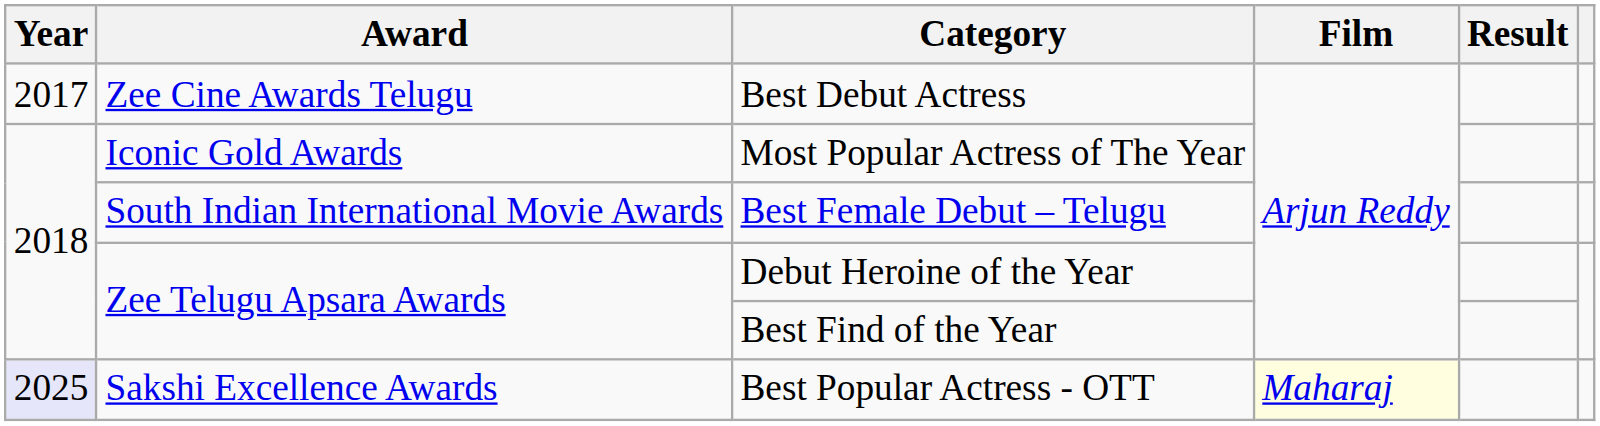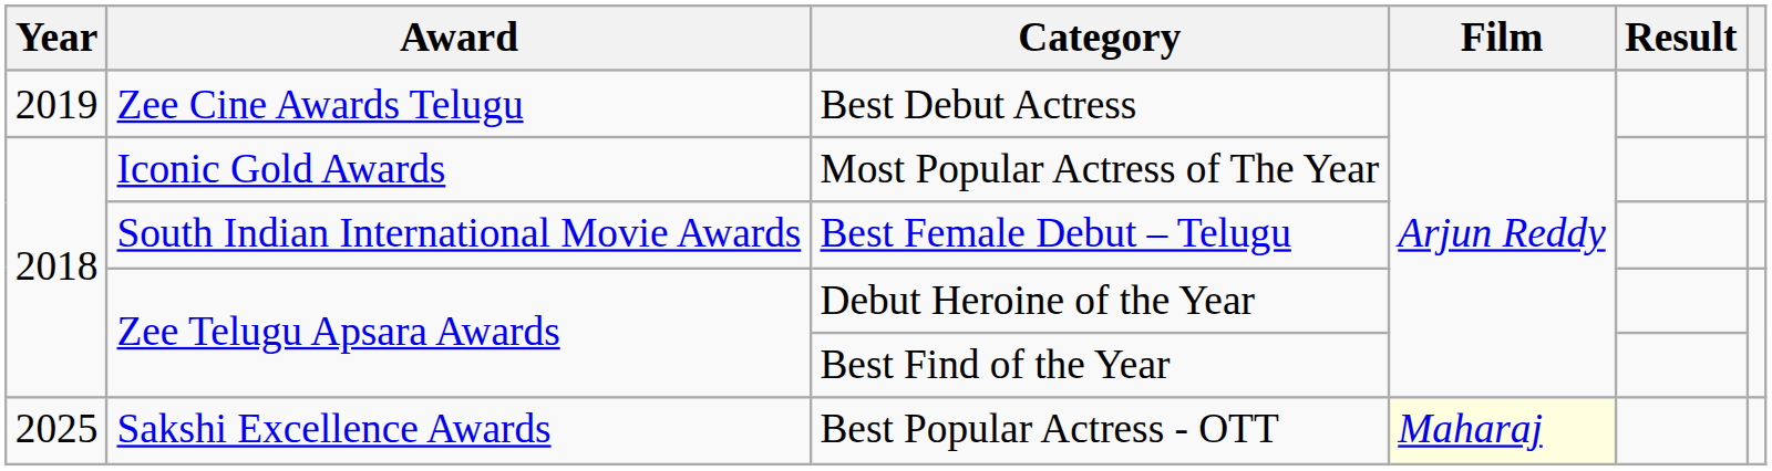Best Debut Actress | Year: 2017 -> 2019
Best Popular Actress - OTT | Year: lavender background -> no background
